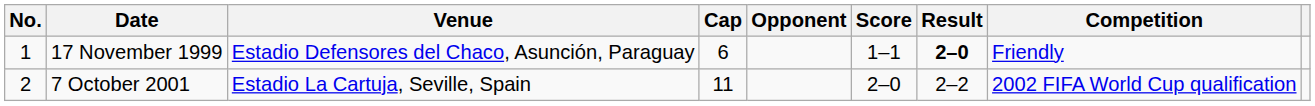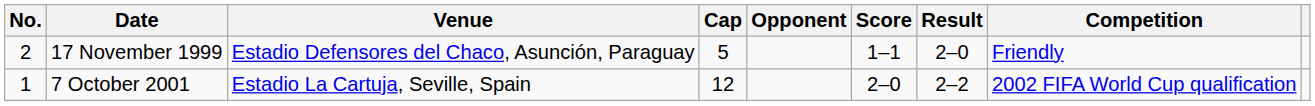17 November 1999 | No.: 1 -> 2
17 November 1999 | Cap: 6 -> 5
17 November 1999 | Result: bold -> normal
7 October 2001 | No.: 2 -> 1
7 October 2001 | Cap: 11 -> 12
